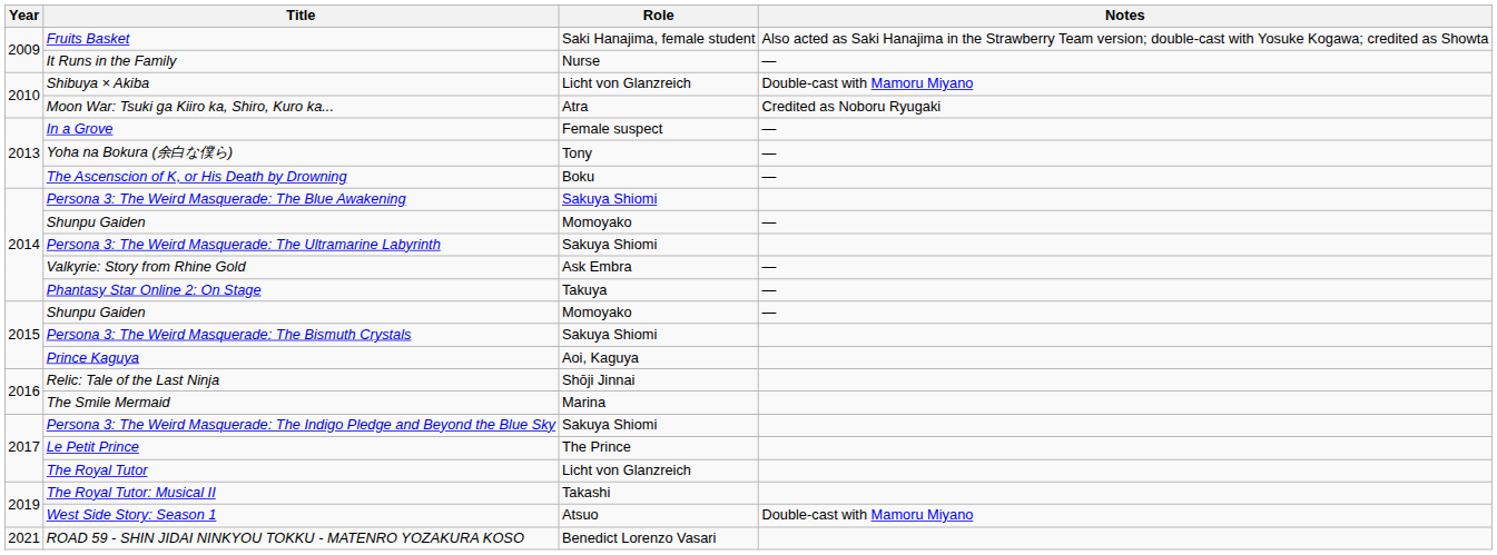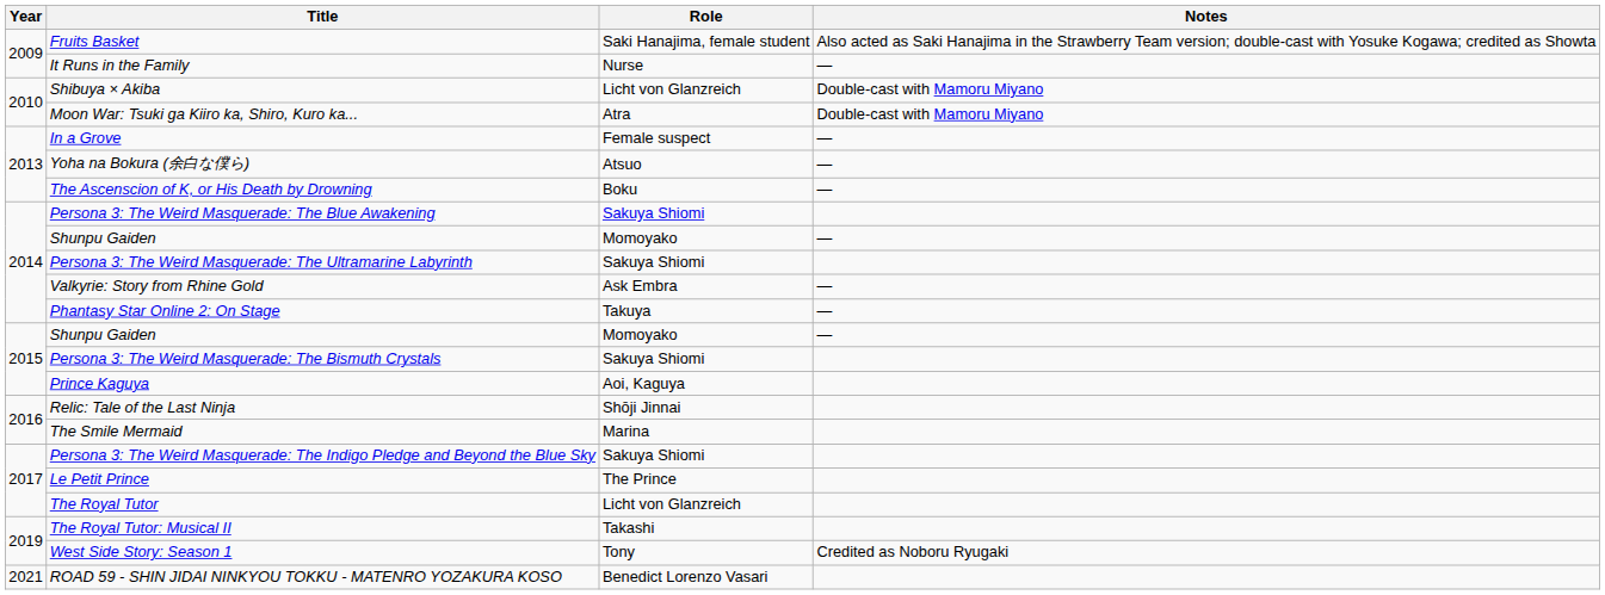Moon War: Tsuki ga Kiiro ka, Shiro, Kuro ka... | Notes: Credited as Noboru Ryugaki -> Double-cast with Mamoru Miyano
Yoha na Bokura (余白な僕ら) | Role: Tony -> Atsuo
West Side Story: Season 1 | Role: Atsuo -> Tony
West Side Story: Season 1 | Notes: Double-cast with Mamoru Miyano -> Credited as Noboru Ryugaki
